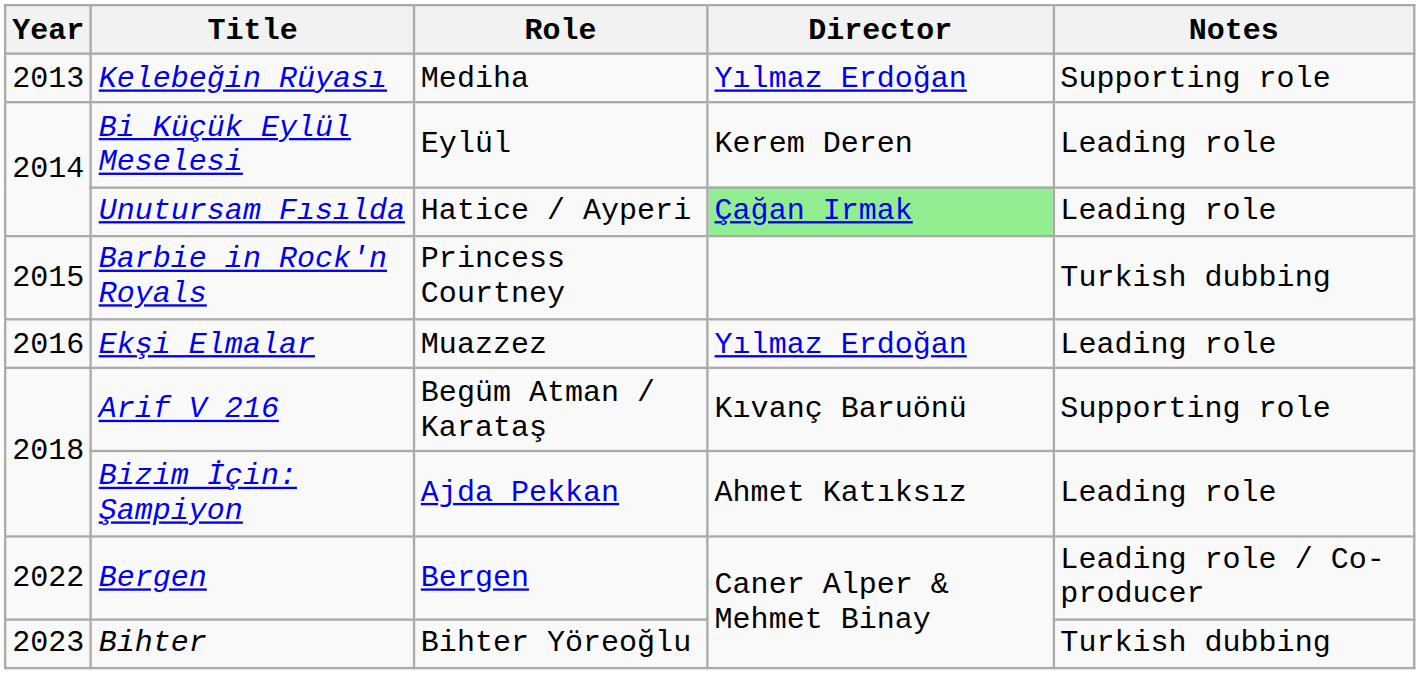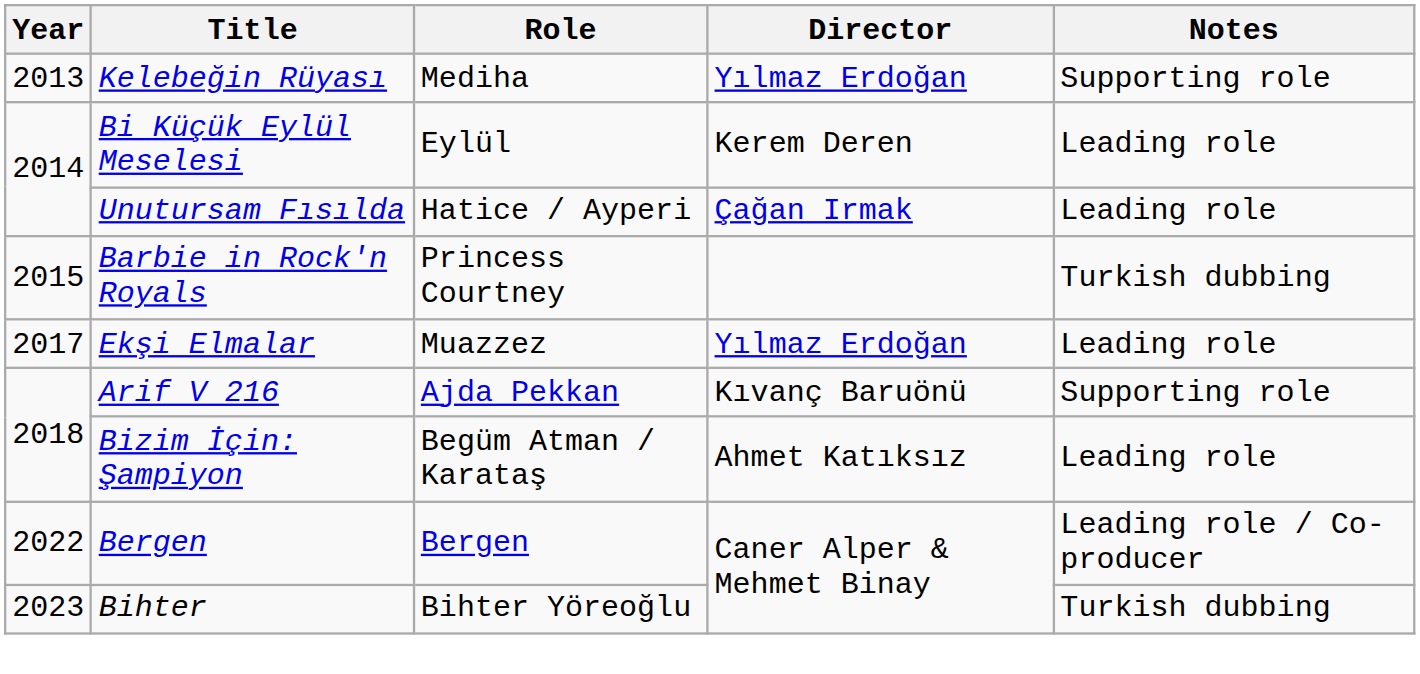Unutursam Fısılda | Director: lightgreen background -> no background
Ekşi Elmalar | Year: 2016 -> 2017
Arif V 216 | Role: Begüm Atman / Karataş -> Ajda Pekkan
Bizim İçin: Şampiyon | Role: Ajda Pekkan -> Begüm Atman / Karataş
